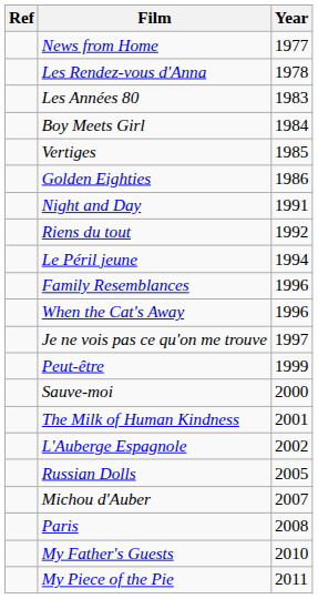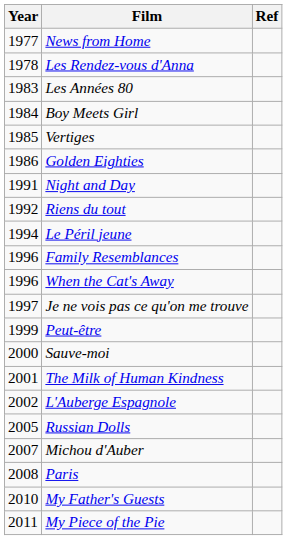columns swapped: Year <-> Ref
